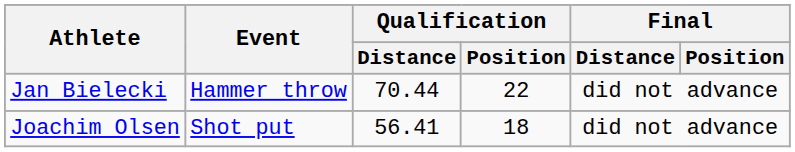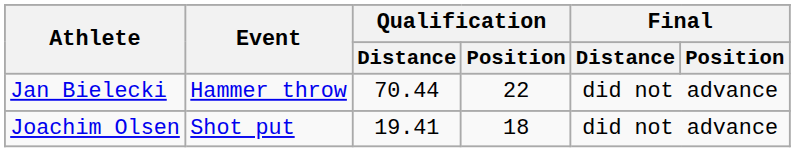Joachim Olsen | Qualification / Distance: 56.41 -> 19.41
